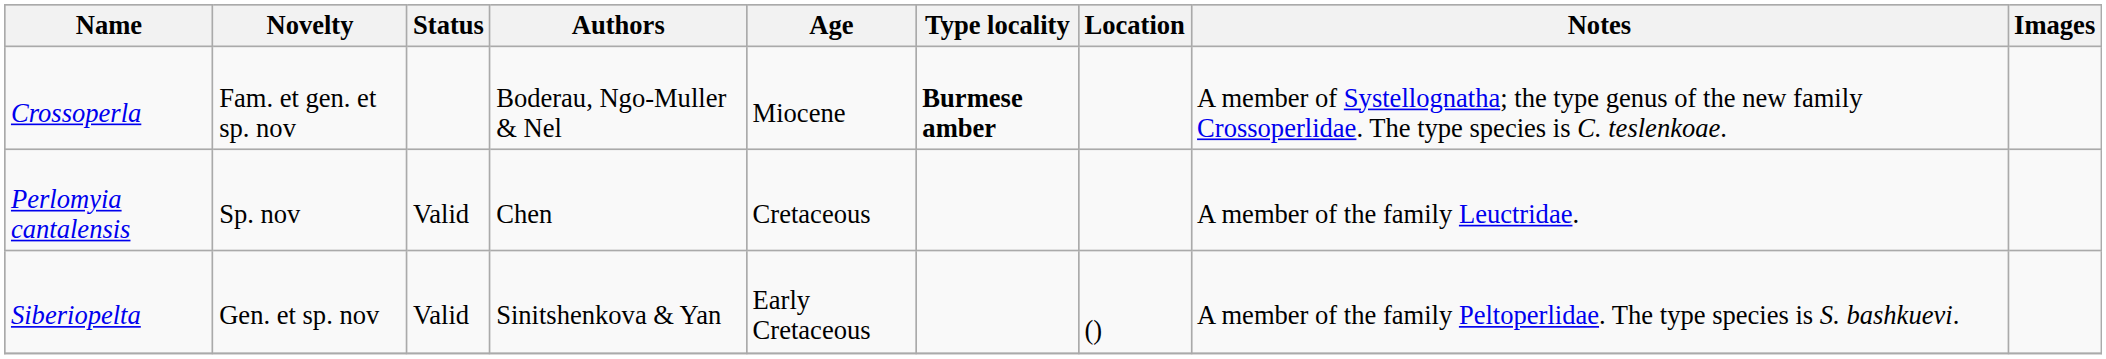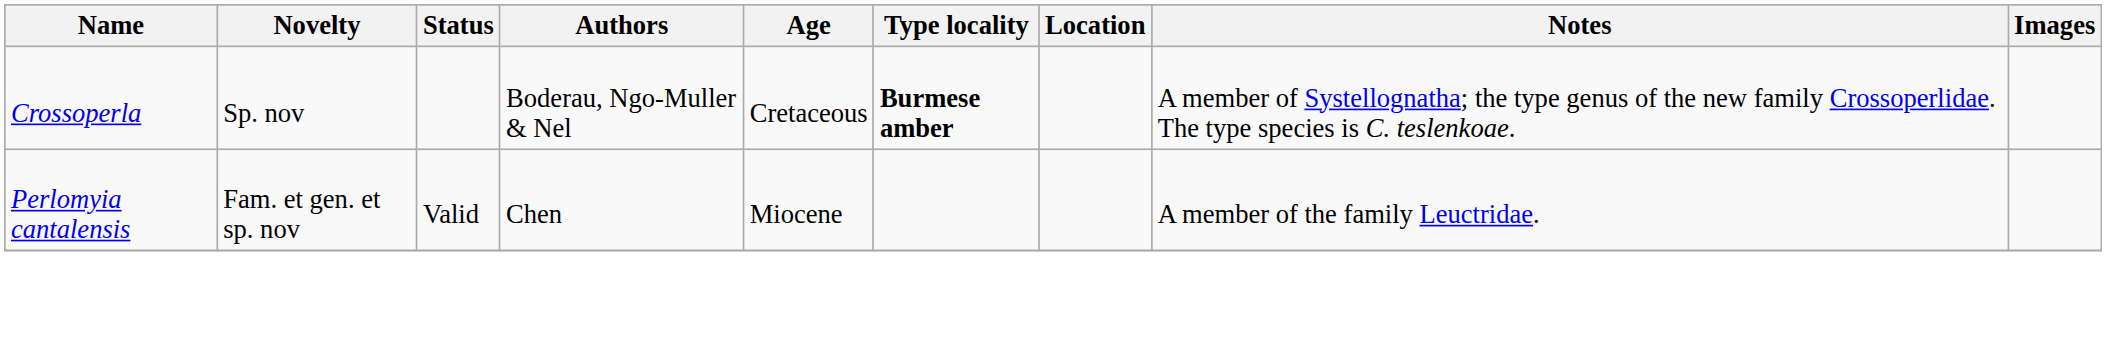Crossoperla | Novelty: Fam. et gen. et sp. nov -> Sp. nov
Crossoperla | Age: Miocene -> Cretaceous
Perlomyia cantalensis | Novelty: Sp. nov -> Fam. et gen. et sp. nov
Perlomyia cantalensis | Age: Cretaceous -> Miocene
- row: Siberiopelta | Gen. et sp. nov | Valid | Sinitshenkova & Yan | Early Cretaceous | () | A member of the family Peltoperlidae. The type species is S. bashkuevi.
